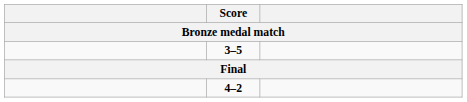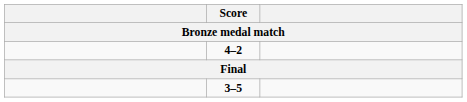rows swapped: 4–2 <-> 3–5
